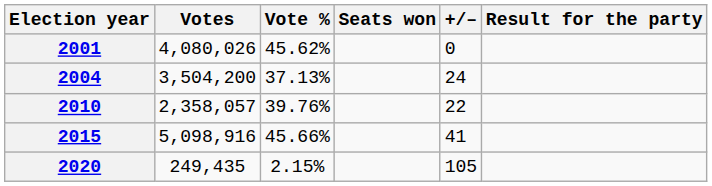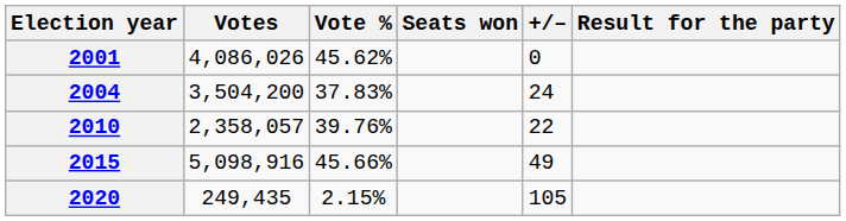2001 | Votes: 4,080,026 -> 4,086,026
2004 | Vote %: 37.13% -> 37.83%
2015 | +/–: 41 -> 49
